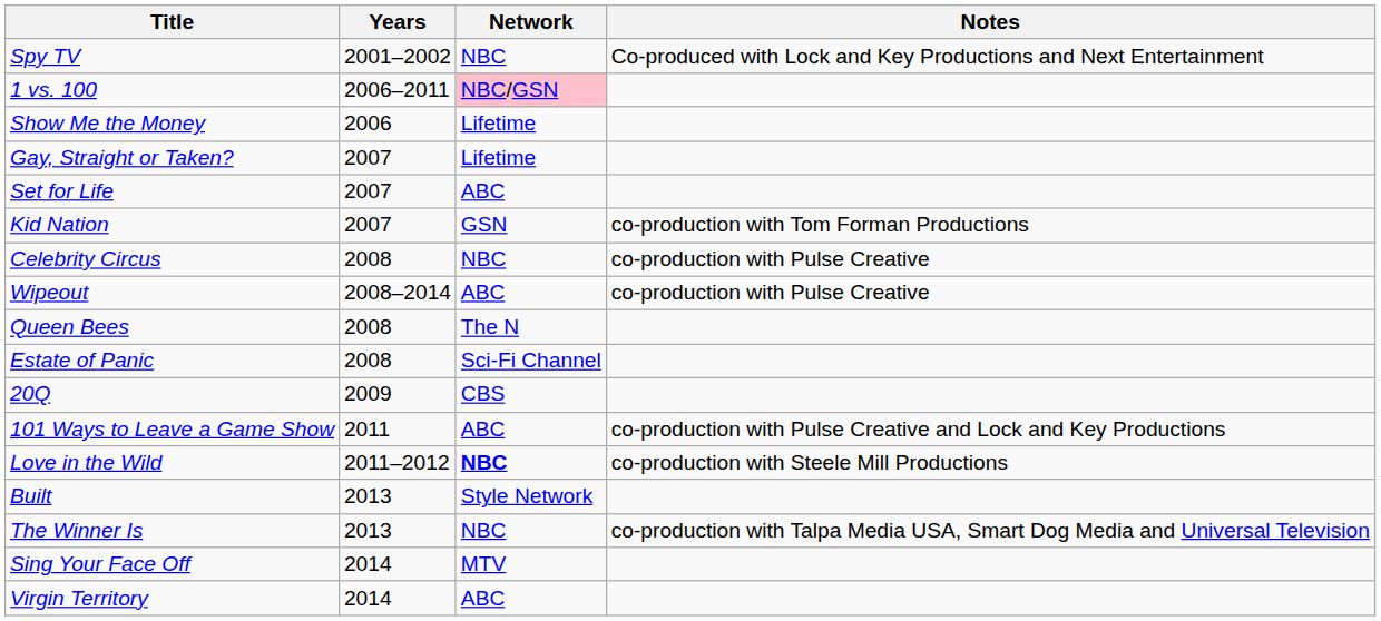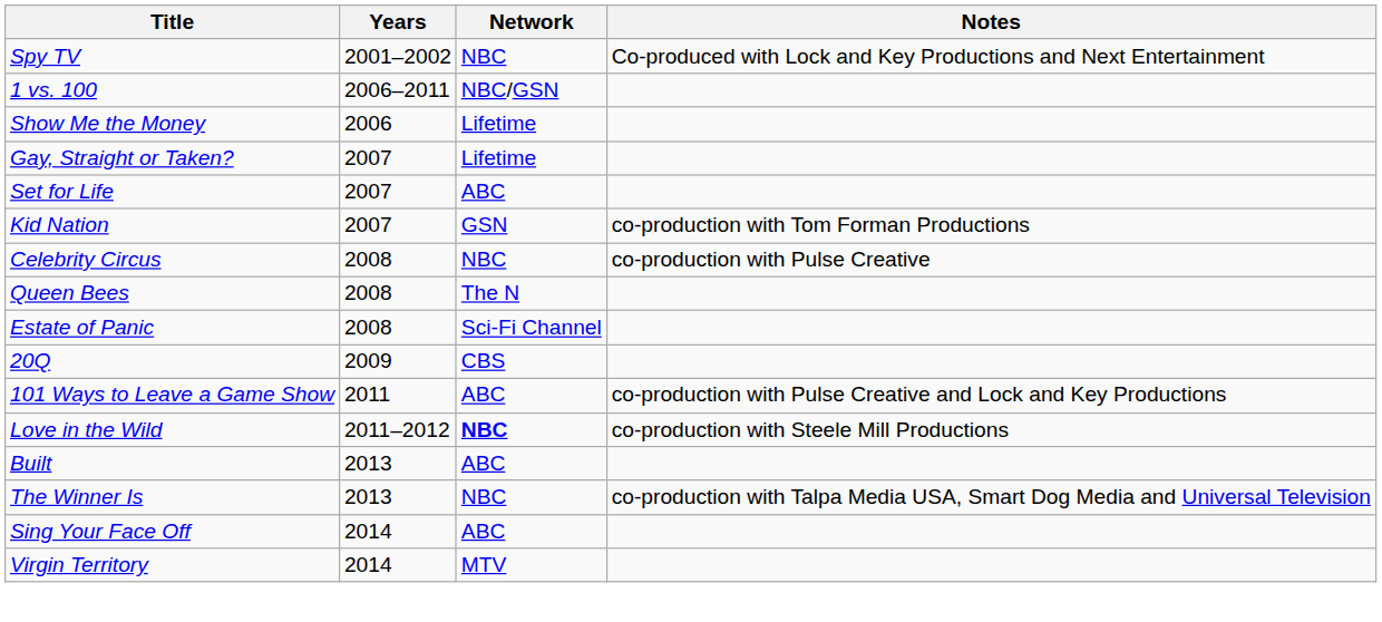1 vs. 100 | Network: pink background -> no background
- row: Wipeout | 2008–2014 | ABC | co-production with Pulse Creative
Built | Network: Style Network -> ABC
Sing Your Face Off | Network: MTV -> ABC
Virgin Territory | Network: ABC -> MTV
